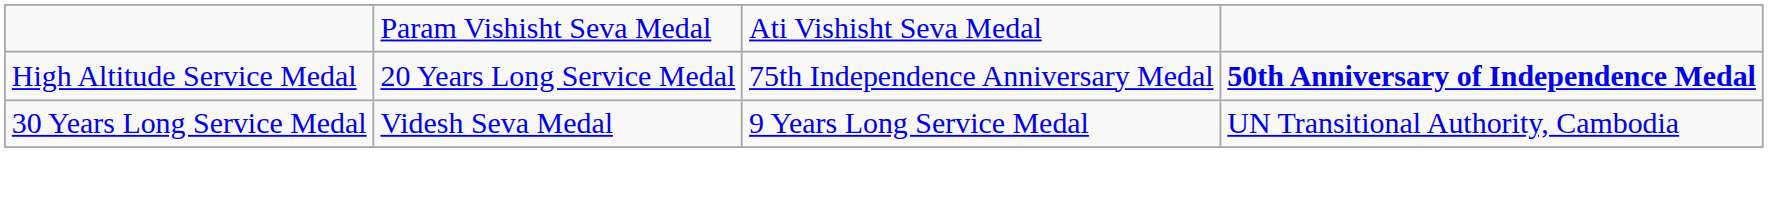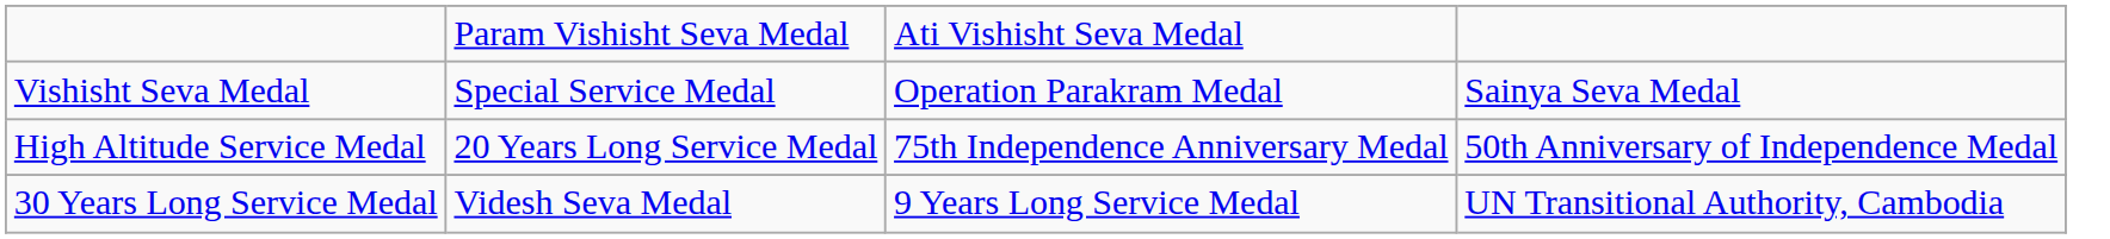+ row: Vishisht Seva Medal | Special Service Medal | Operation Parakram Medal | Sainya Seva Medal
High Altitude Service Medal | column 4: bold -> normal
